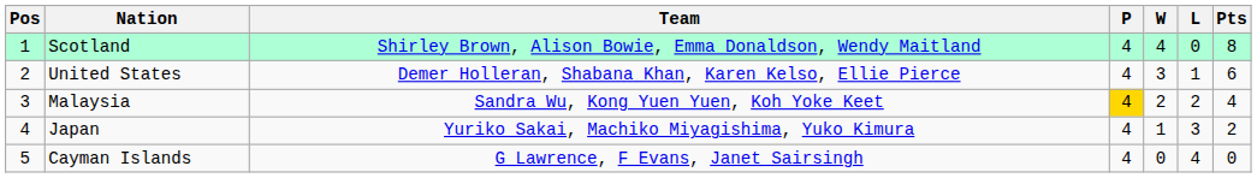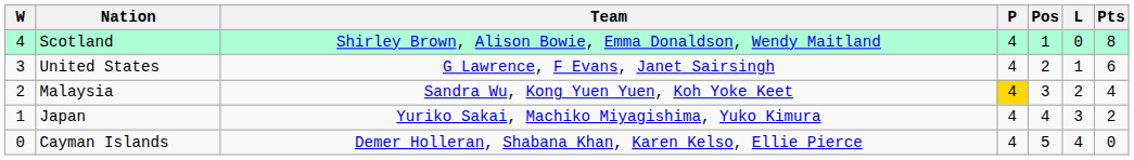columns swapped: Pos <-> W
United States | Team: Demer Holleran, Shabana Khan, Karen Kelso, Ellie Pierce -> G Lawrence, F Evans, Janet Sairsingh
Cayman Islands | Team: G Lawrence, F Evans, Janet Sairsingh -> Demer Holleran, Shabana Khan, Karen Kelso, Ellie Pierce
